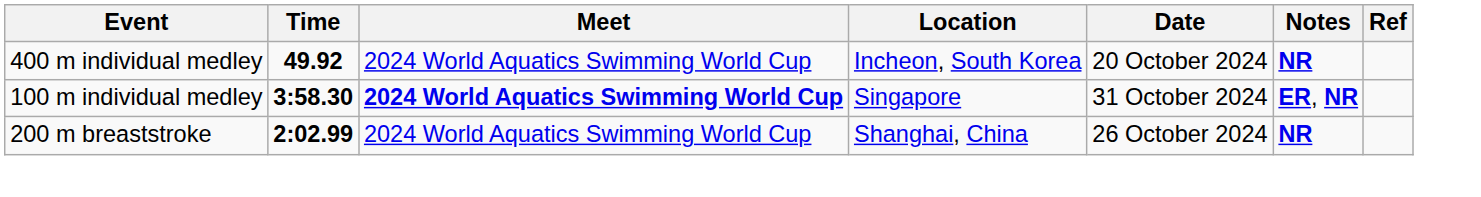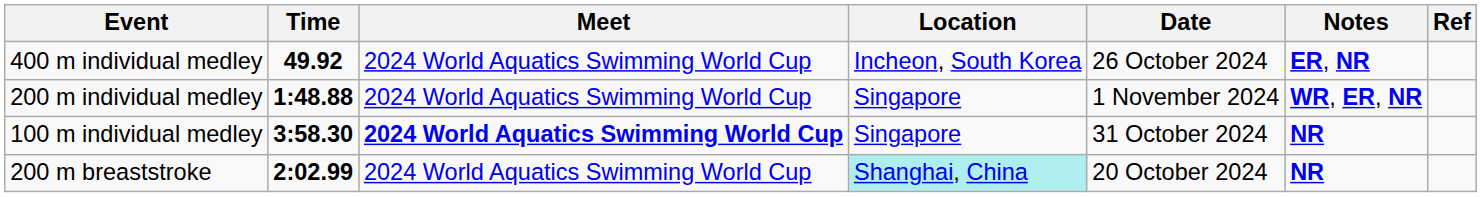400 m individual medley | Date: 20 October 2024 -> 26 October 2024
400 m individual medley | Notes: NR -> ER, NR
+ row: 200 m individual medley | 1:48.88 | 2024 World Aquatics Swimming World Cup | Singapore | 1 November 2024 | WR, ER, NR
100 m individual medley | Notes: ER, NR -> NR
200 m breaststroke | Location: no background -> paleturquoise background
200 m breaststroke | Date: 26 October 2024 -> 20 October 2024
